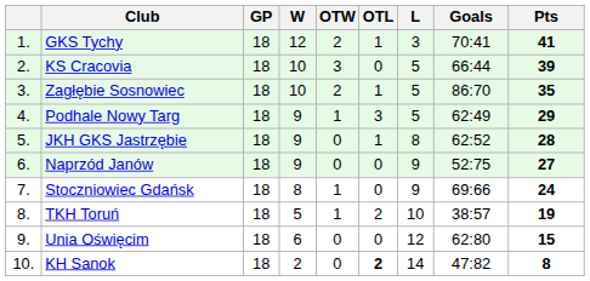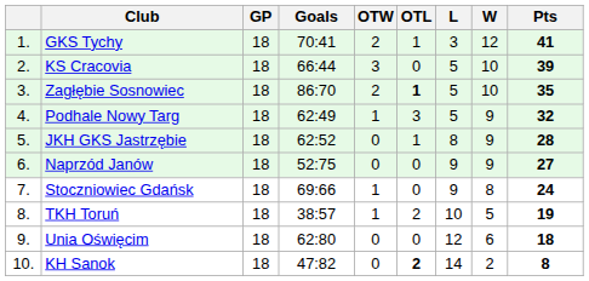columns swapped: W <-> Goals
Zagłębie Sosnowiec | OTL: normal -> bold
Podhale Nowy Targ | Pts: 29 -> 32
Unia Oświęcim | Pts: 15 -> 18
